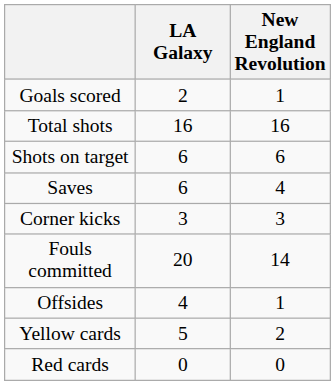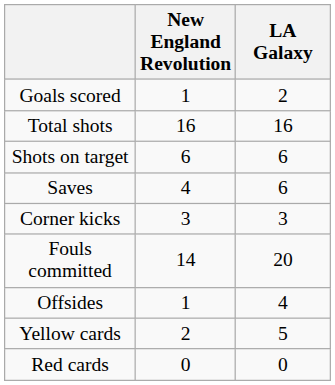columns swapped: LA Galaxy <-> New England Revolution
